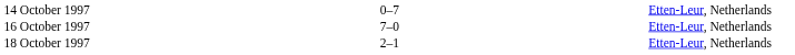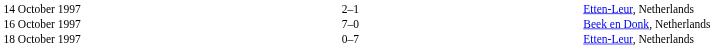14 October 1997 | column 3: 0–7 -> 2–1
16 October 1997 | column 5: Etten-Leur, Netherlands -> Beek en Donk, Netherlands
18 October 1997 | column 3: 2–1 -> 0–7
